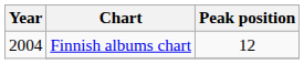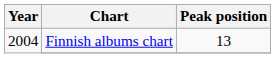Finnish albums chart | Peak position: 12 -> 13
